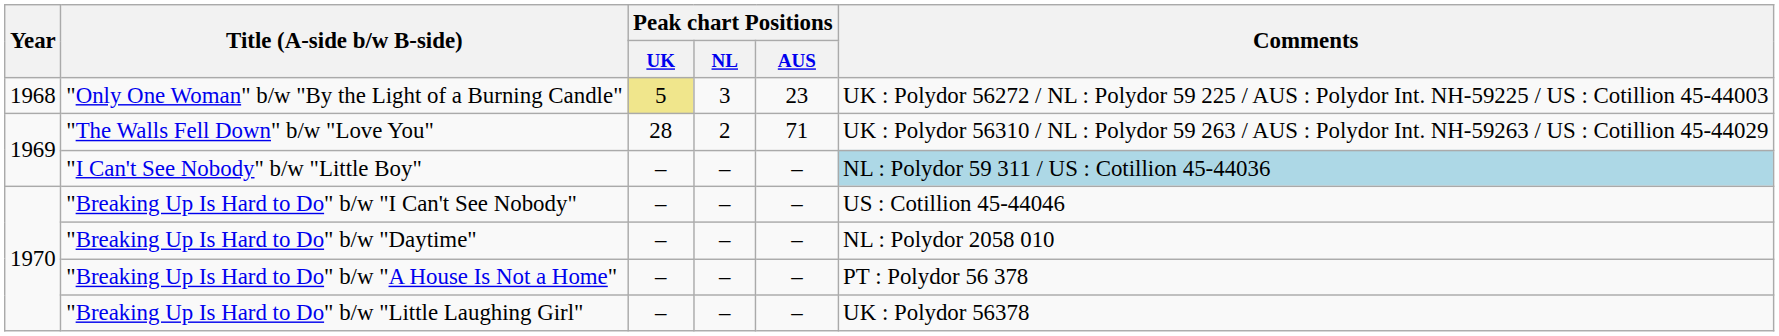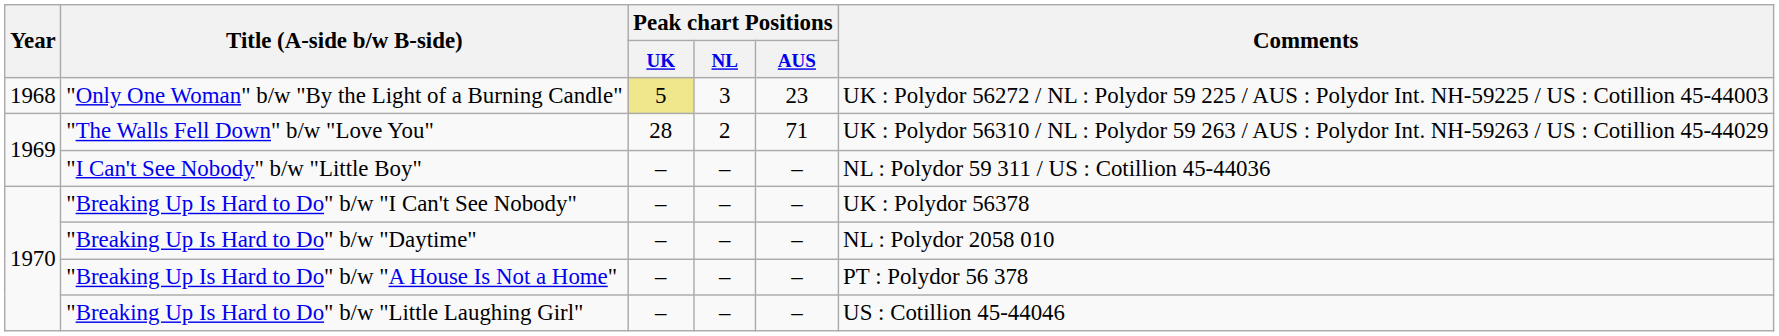"I Can't See Nobody" b/w "Little Boy" | Comments: lightblue background -> no background
"Breaking Up Is Hard to Do" b/w "I Can't See Nobody" | Comments: US : Cotillion 45-44046 -> UK : Polydor 56378
"Breaking Up Is Hard to Do" b/w "Little Laughing Girl" | Comments: UK : Polydor 56378 -> US : Cotillion 45-44046
